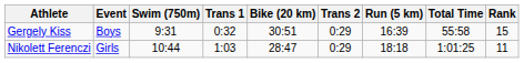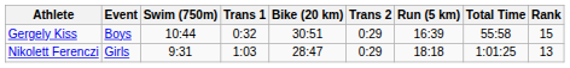Gergely Kiss | Swim (750m): 9:31 -> 10:44
Nikolett Ferenczi | Swim (750m): 10:44 -> 9:31
Nikolett Ferenczi | Rank: 11 -> 13
